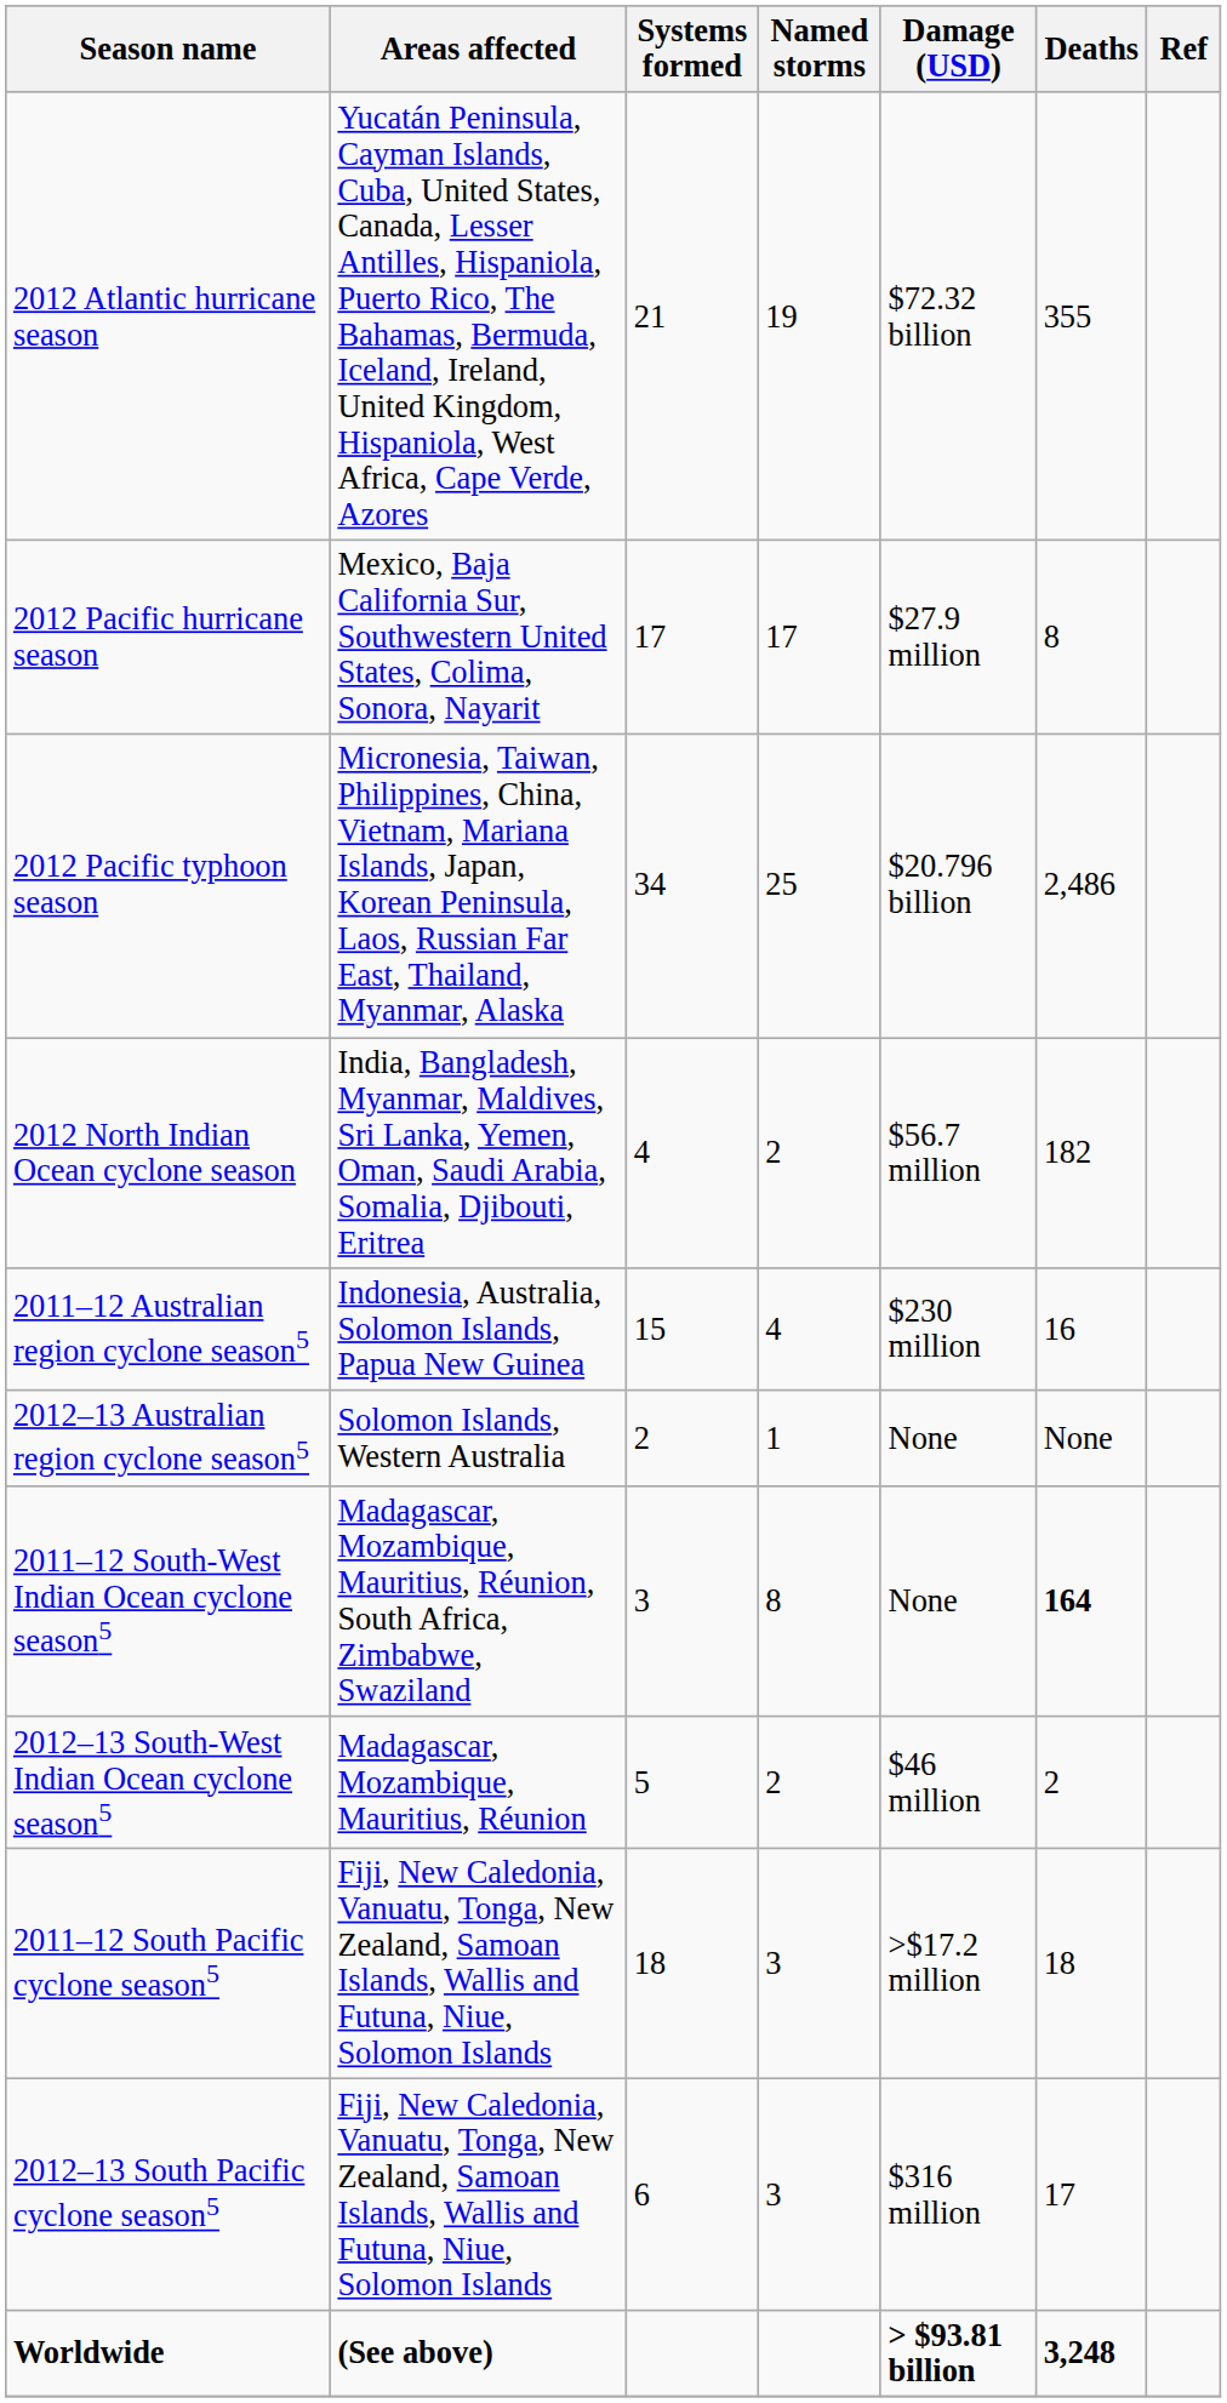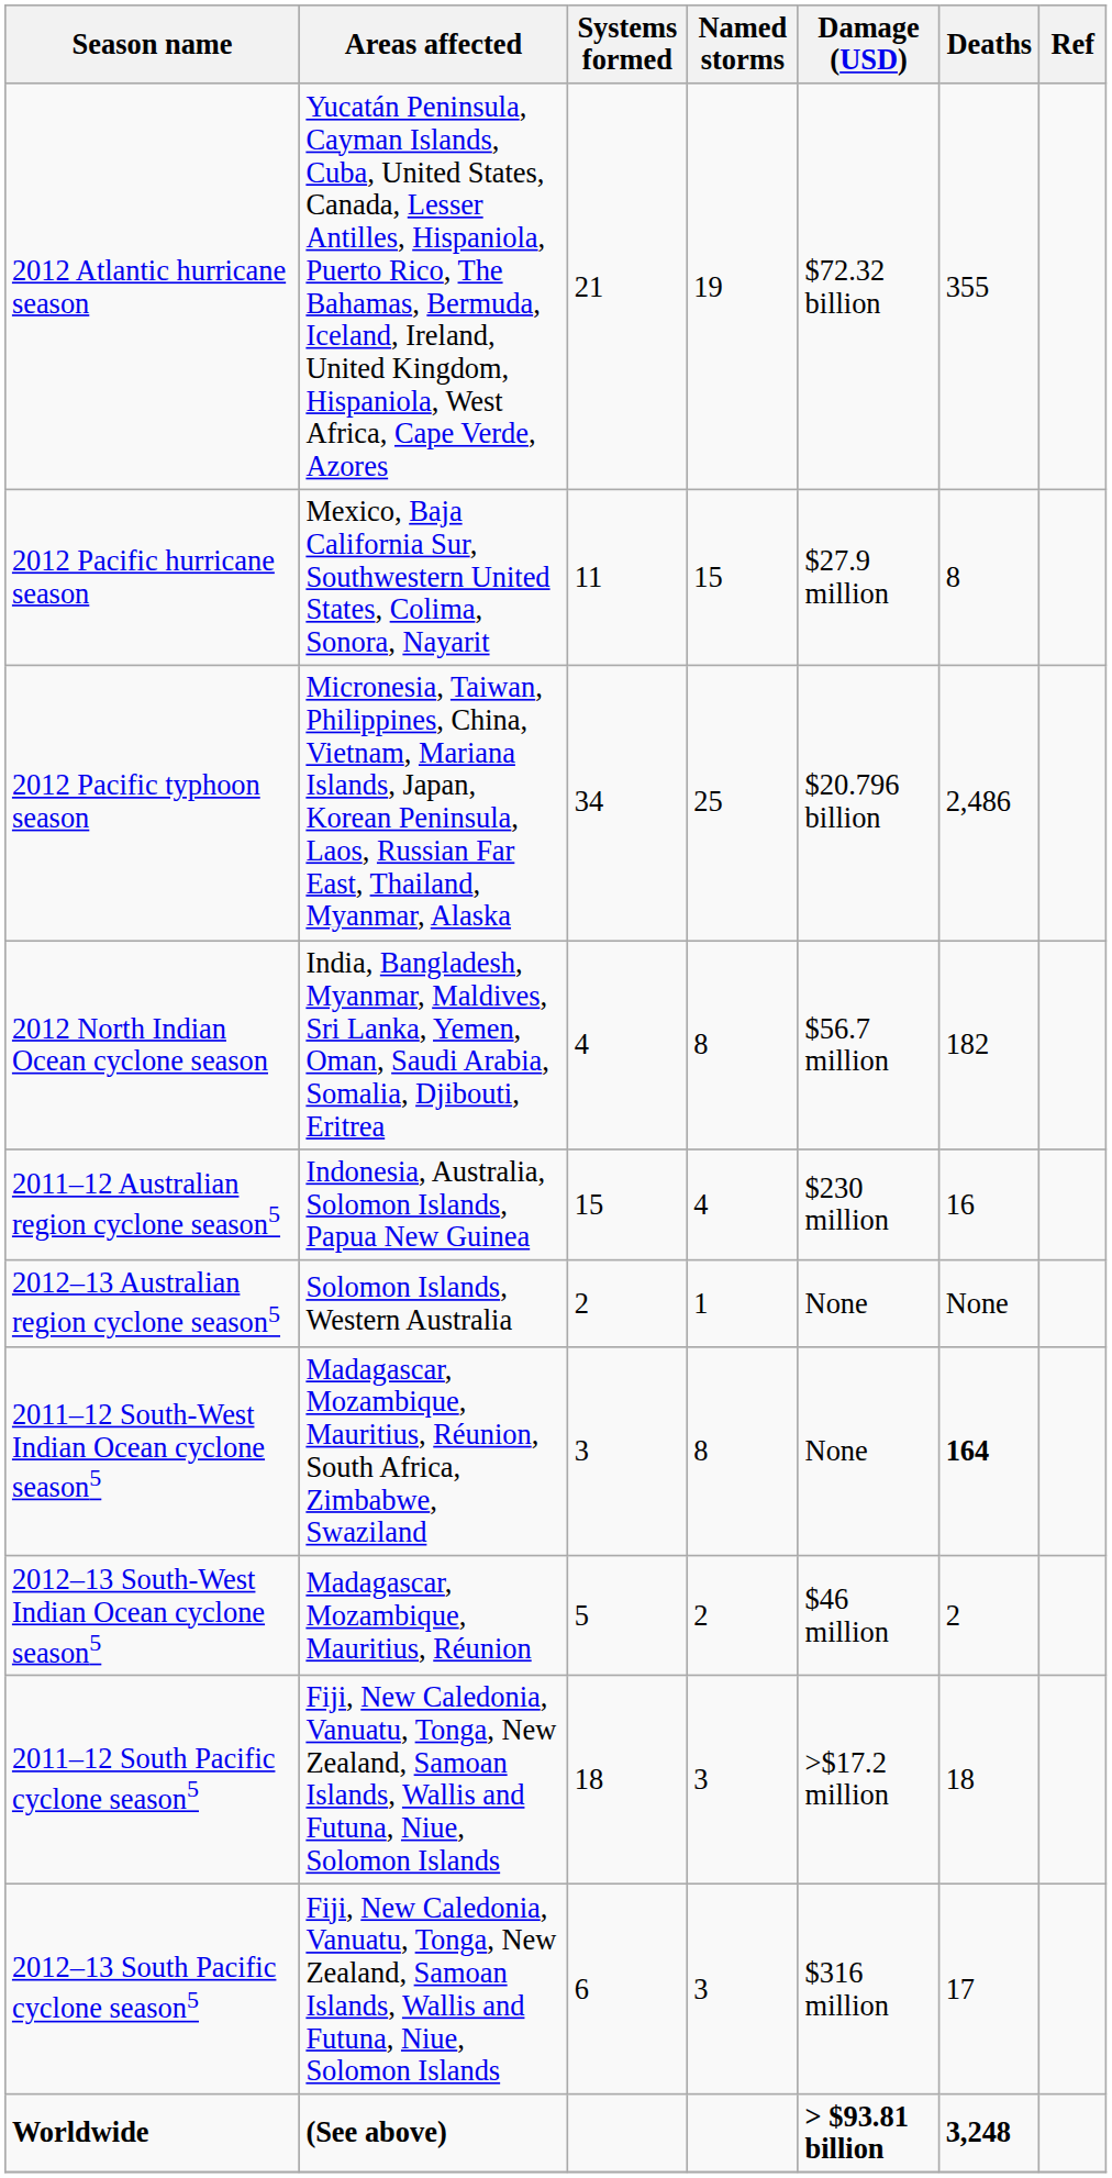2012 Pacific hurricane season | Systems formed: 17 -> 11
2012 Pacific hurricane season | Named storms: 17 -> 15
2012 North Indian Ocean cyclone season | Named storms: 2 -> 8
